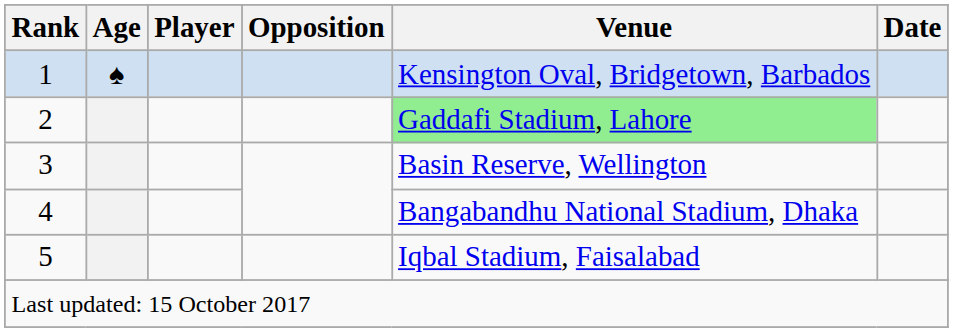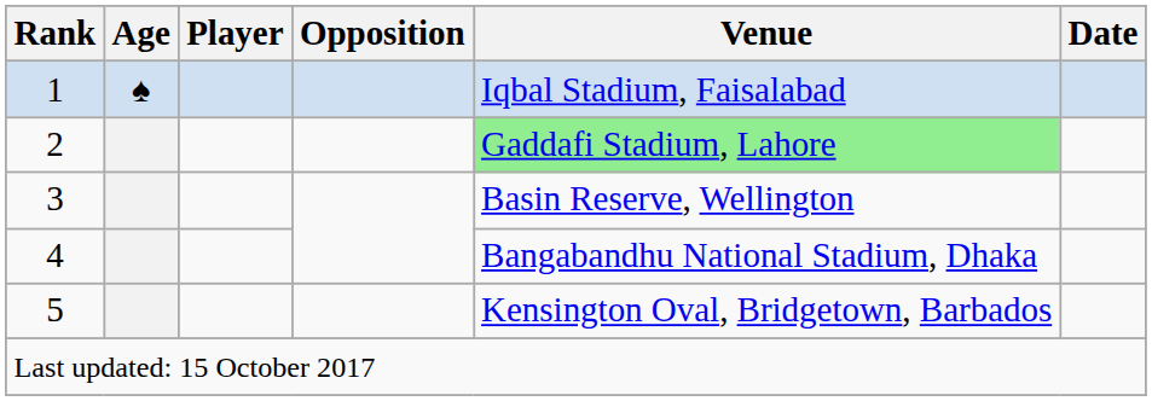1 | Venue: Kensington Oval, Bridgetown, Barbados -> Iqbal Stadium, Faisalabad
5 | Venue: Iqbal Stadium, Faisalabad -> Kensington Oval, Bridgetown, Barbados
